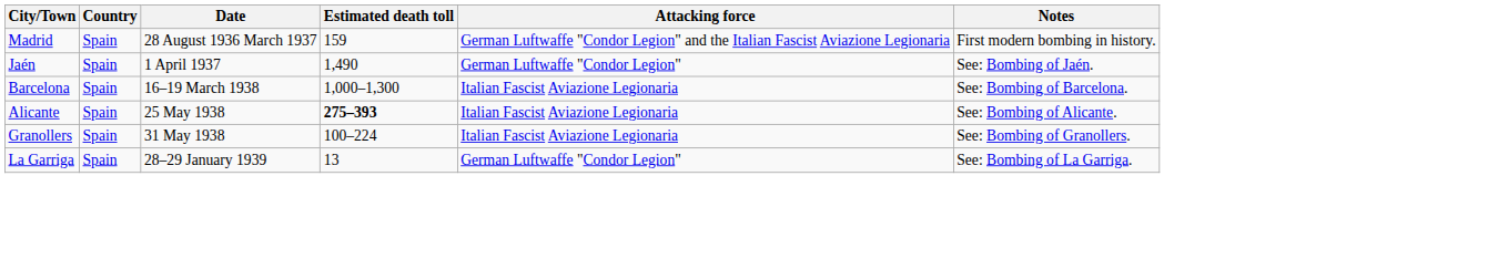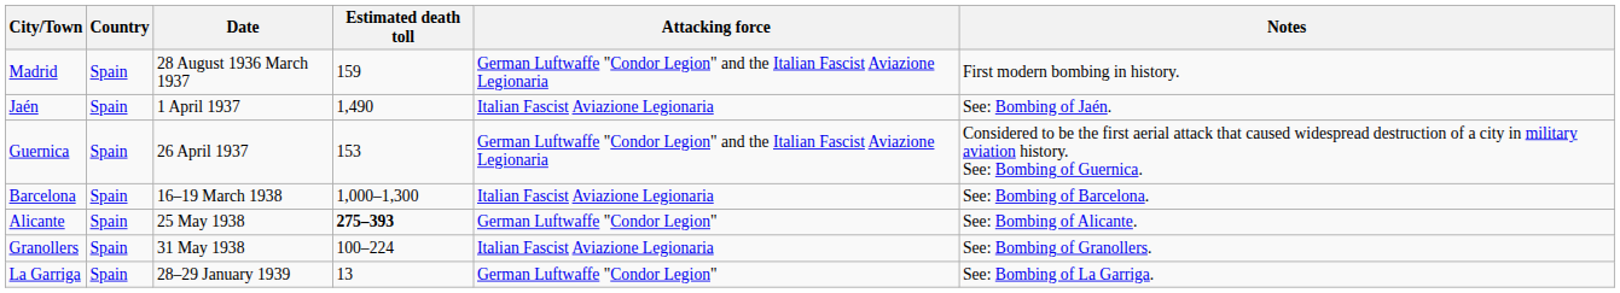Jaén | Attacking force: German Luftwaffe "Condor Legion" -> Italian Fascist Aviazione Legionaria
+ row: Guernica | Spain | 26 April 1937 | 153 | German Luftwaffe "Condor Legion" and the Italian Fascist Aviazione Legionaria | Considered to be the first aerial attack that caused widespread destruction of a city in military aviation history. See: Bombing of Guernica.
Alicante | Attacking force: Italian Fascist Aviazione Legionaria -> German Luftwaffe "Condor Legion"
